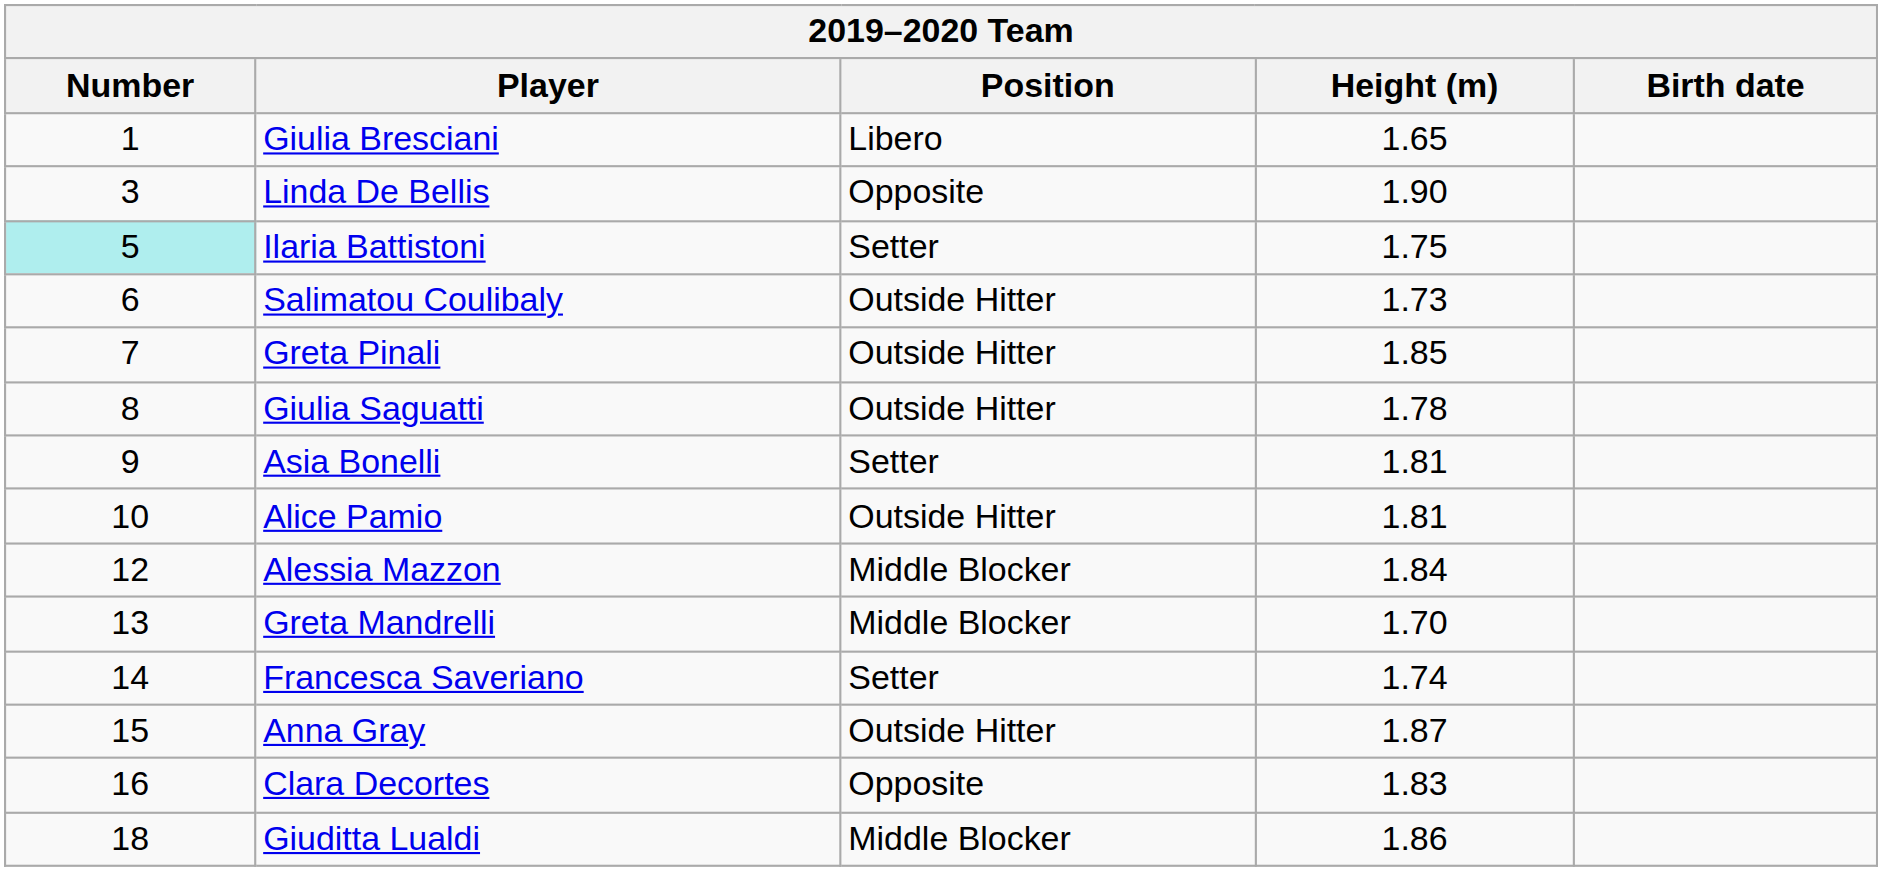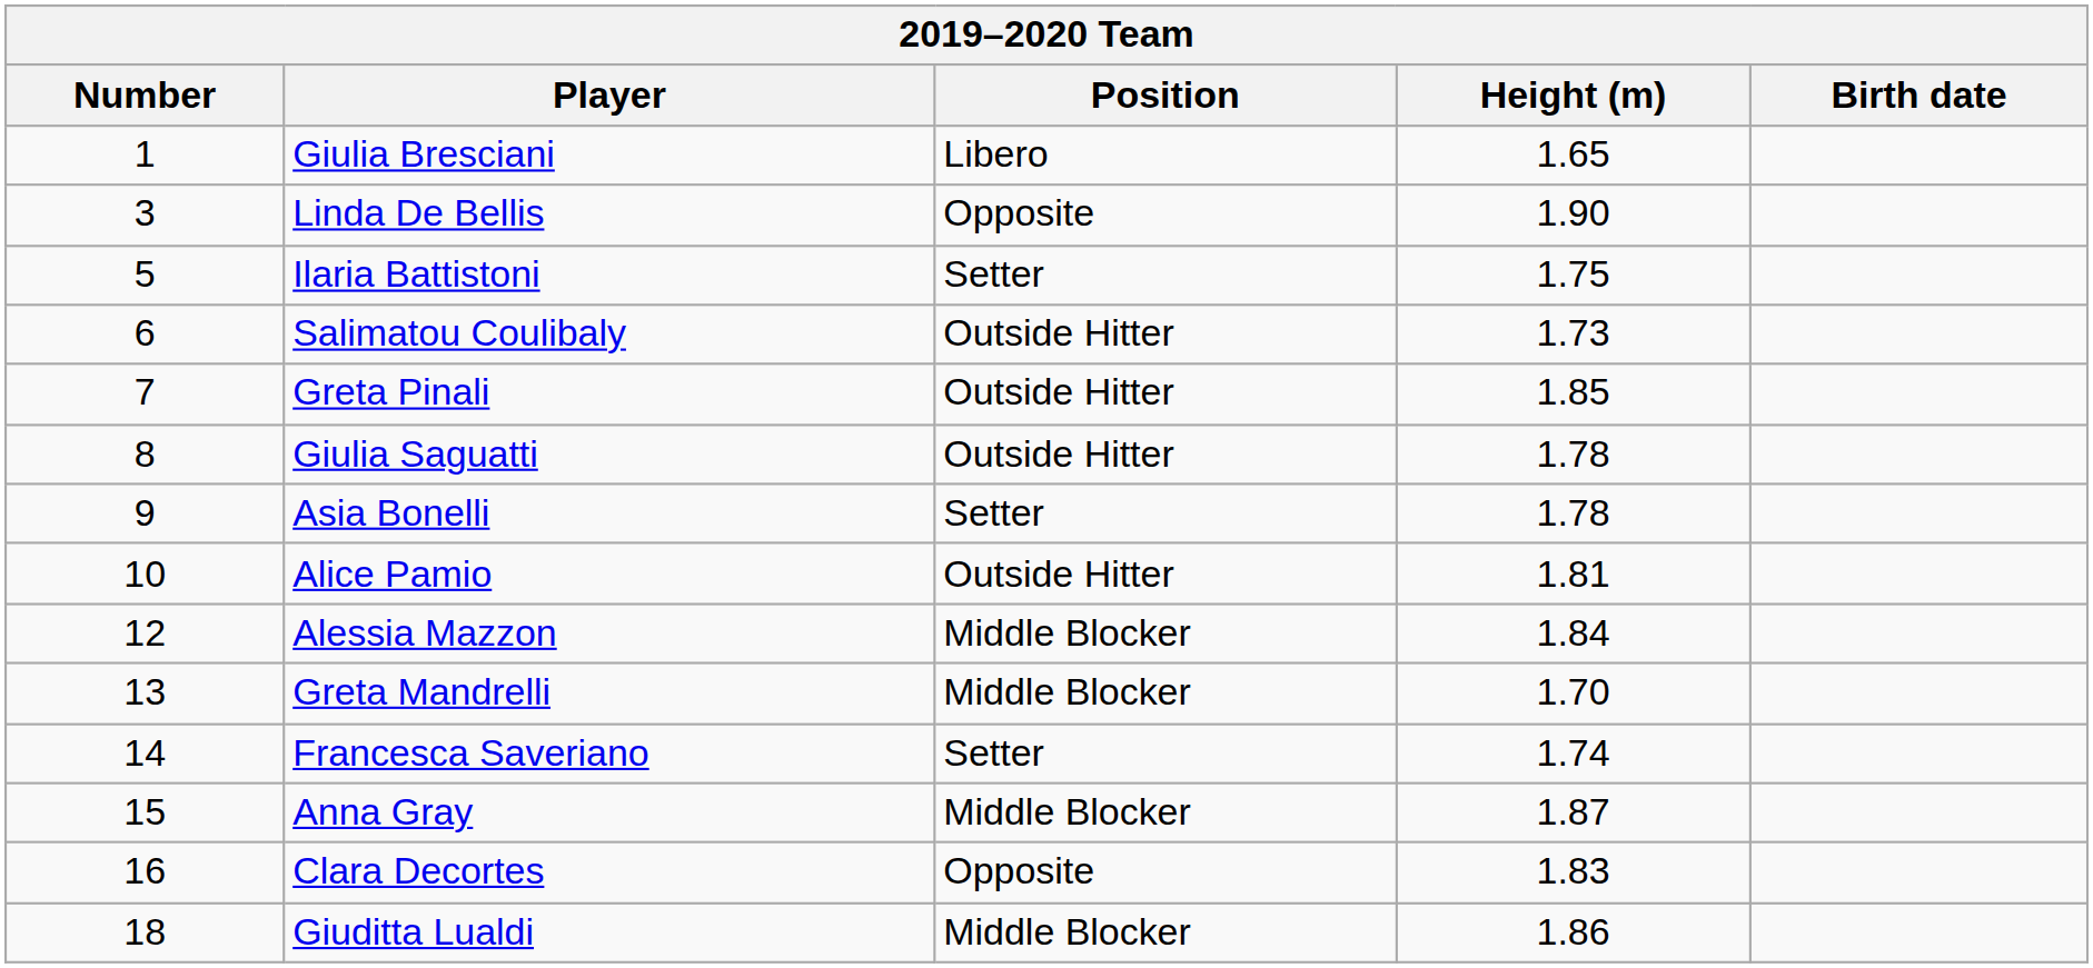Ilaria Battistoni | Number: paleturquoise background -> no background
Asia Bonelli | Height (m): 1.81 -> 1.78
Anna Gray | Position: Outside Hitter -> Middle Blocker
